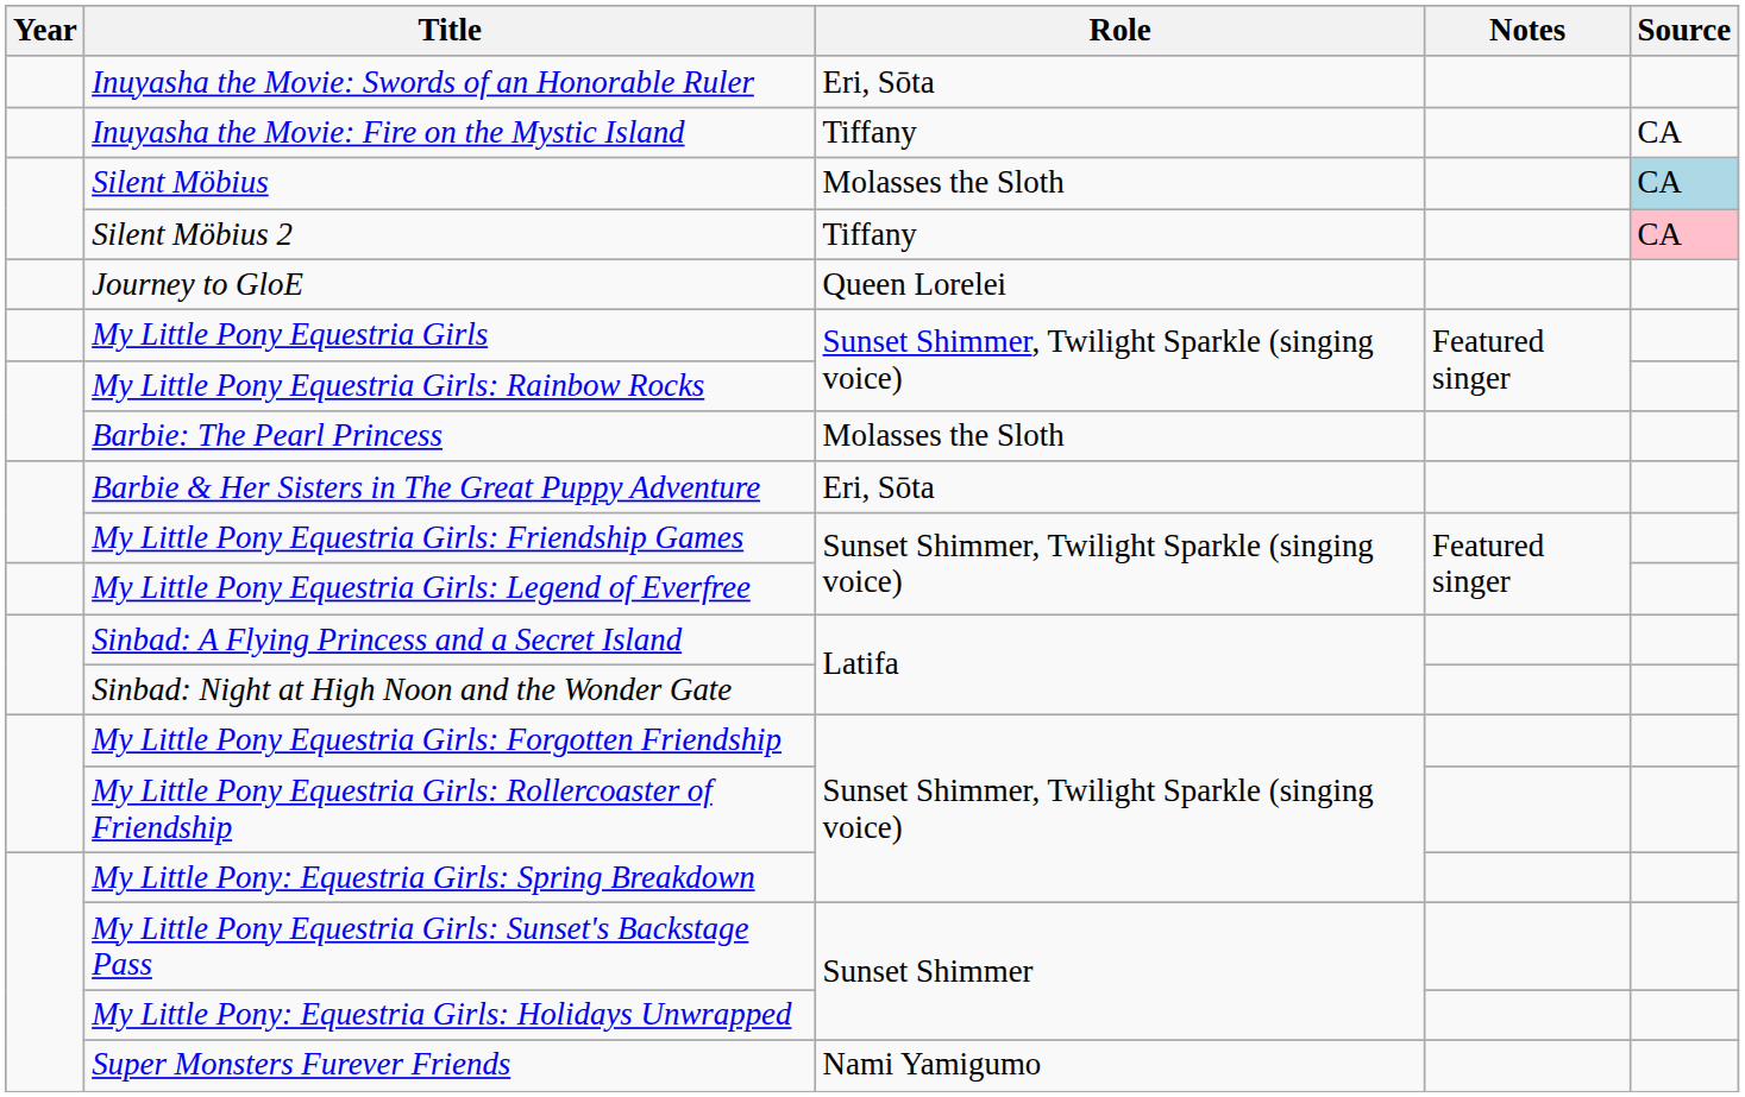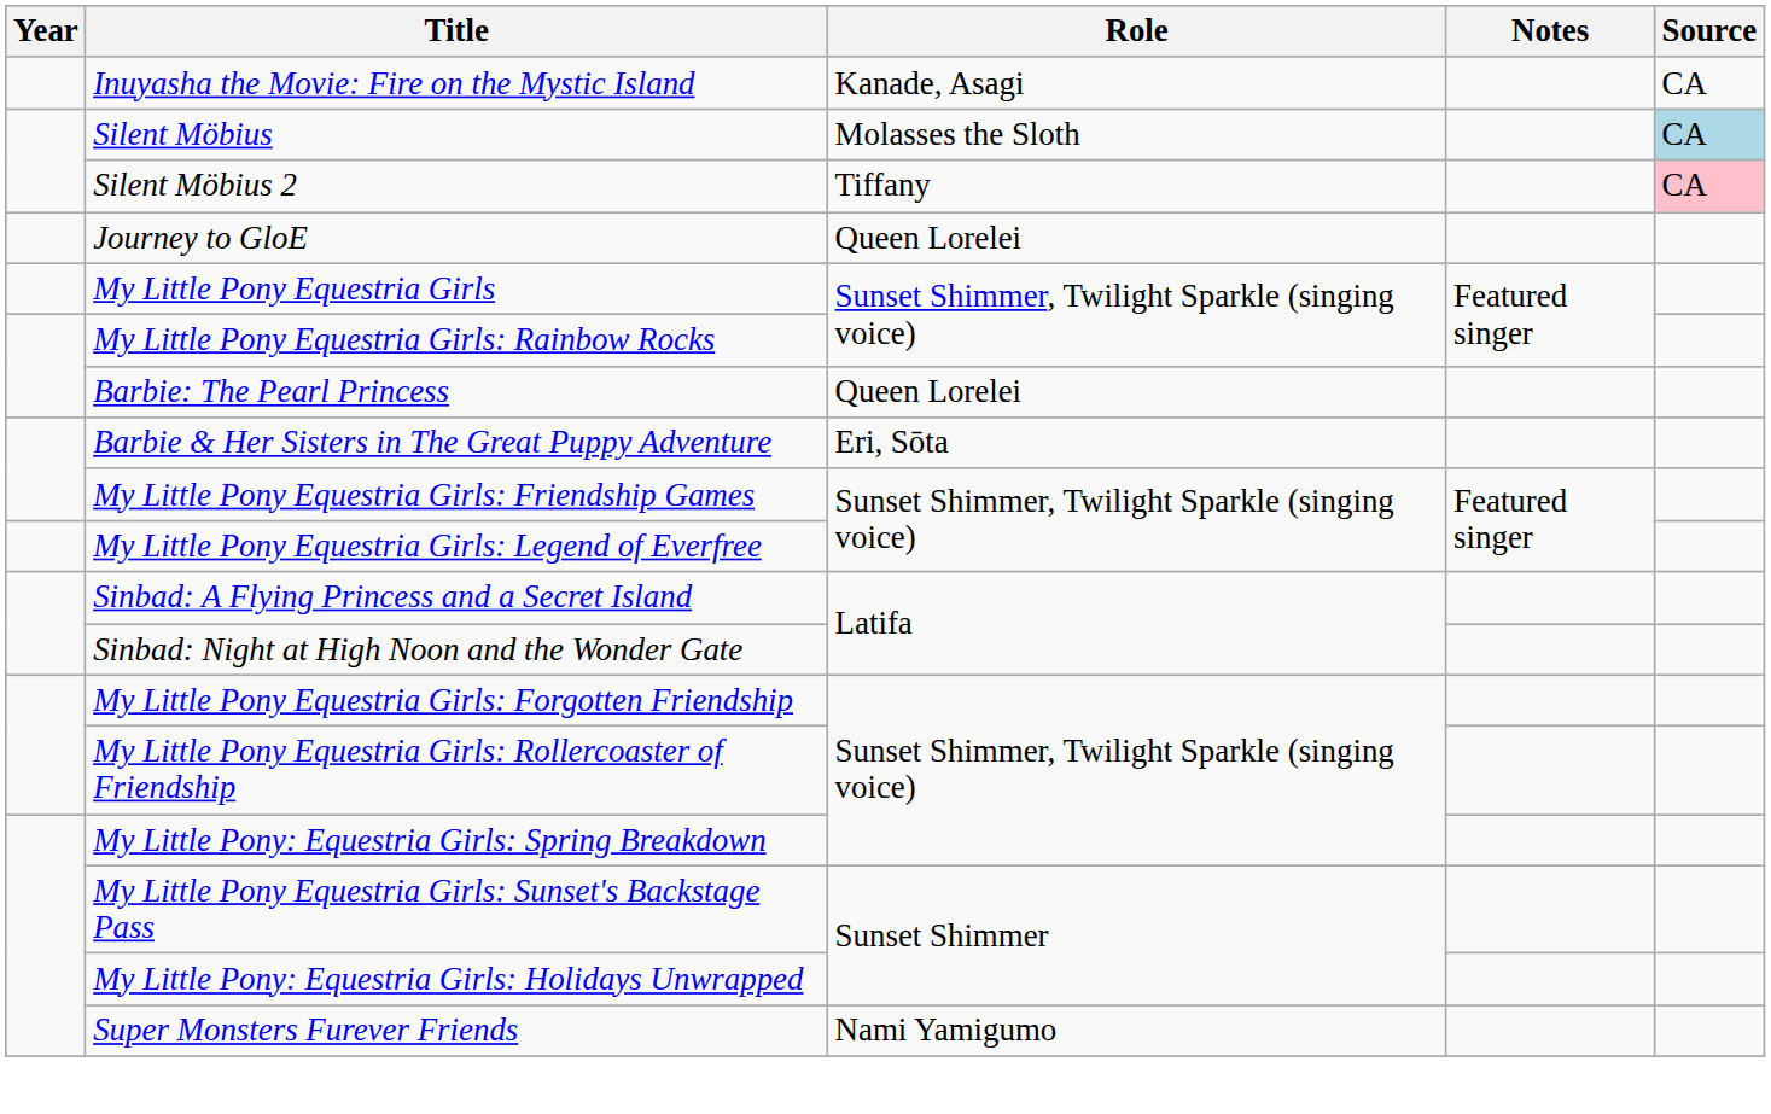- row: Inuyasha the Movie: Swords of an Honorable Ruler | Eri, Sōta
Inuyasha the Movie: Fire on the Mystic Island | Role: Tiffany -> Kanade, Asagi
Barbie: The Pearl Princess | Role: Molasses the Sloth -> Queen Lorelei
